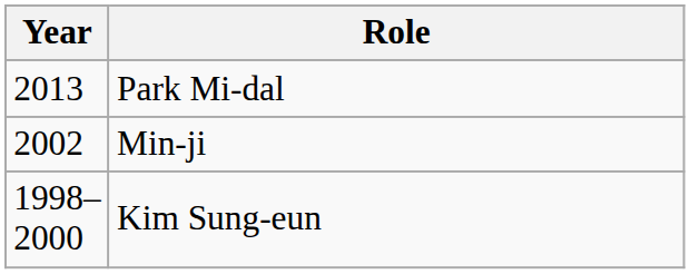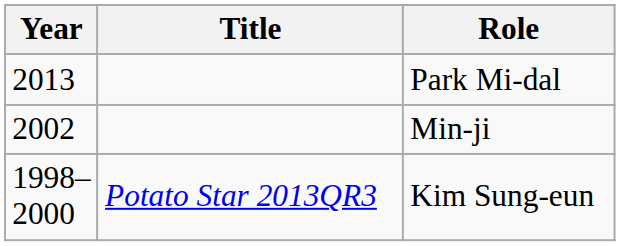+ column: Title | Potato Star 2013QR3
